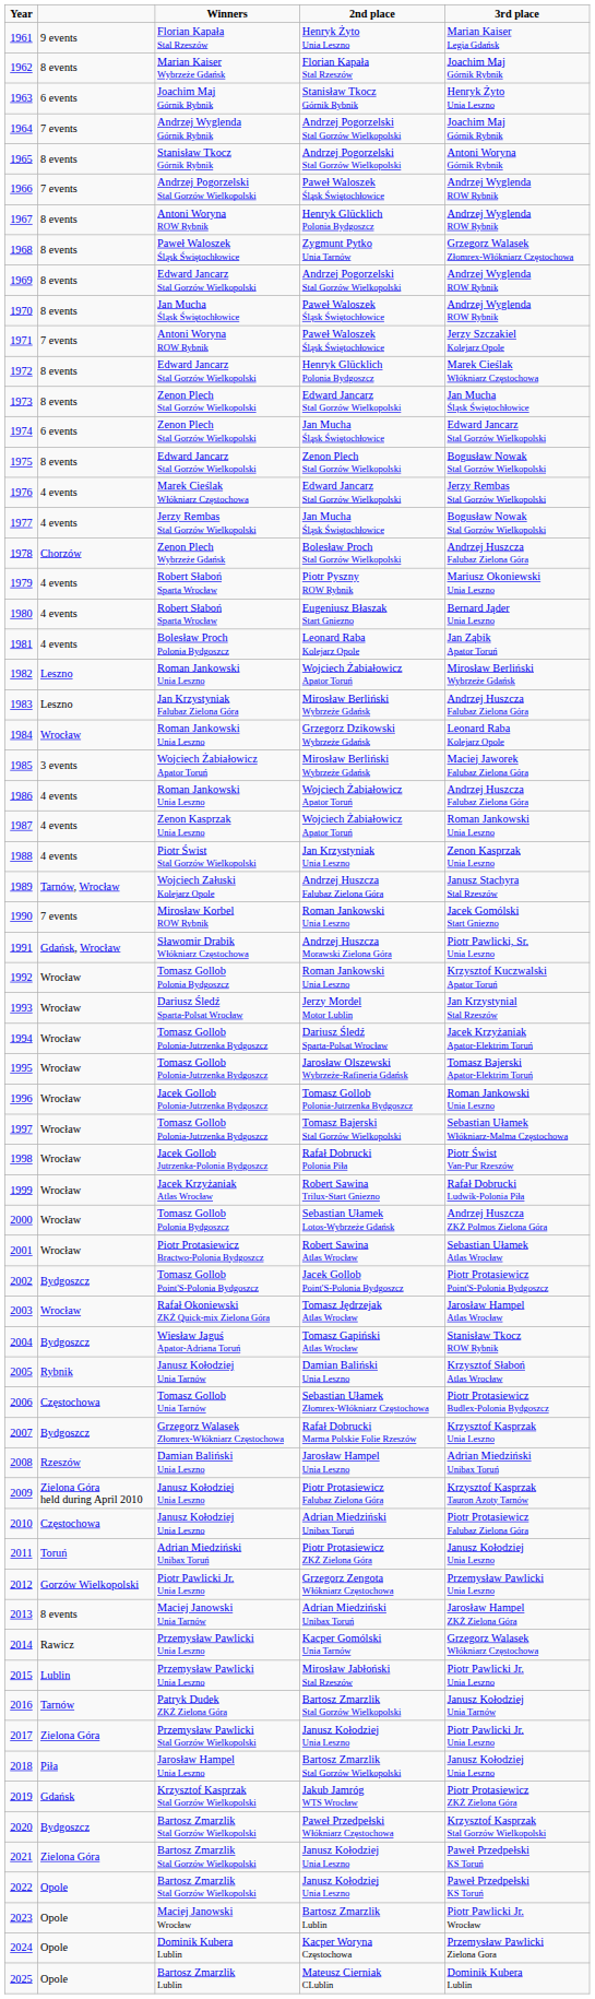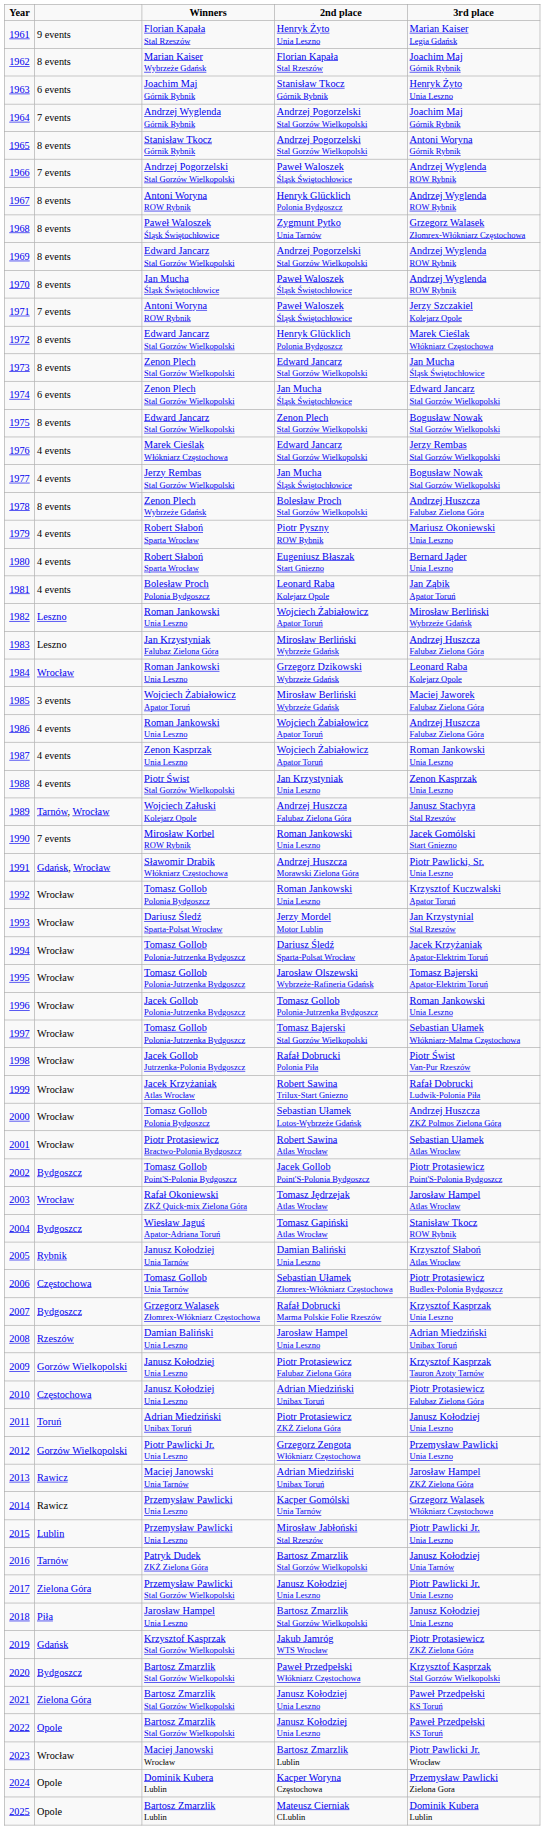1978 | column 2: Chorzów -> 8 events
2009 | column 2: Zielona Góra held during April 2010 -> Gorzów Wielkopolski
2013 | column 2: 8 events -> Rawicz
2023 | column 2: Opole -> Wrocław
